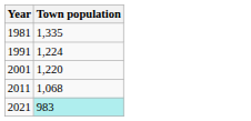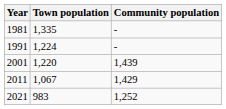+ column: Community population | - | - | 1,439 | 1,429 | 1,252
2011 | Town population: 1,068 -> 1,067
2021 | Town population: paleturquoise background -> no background
